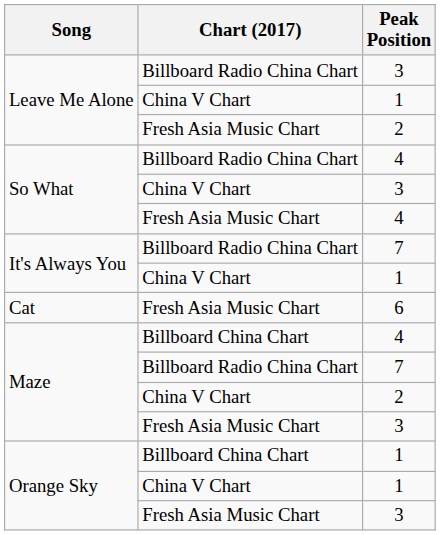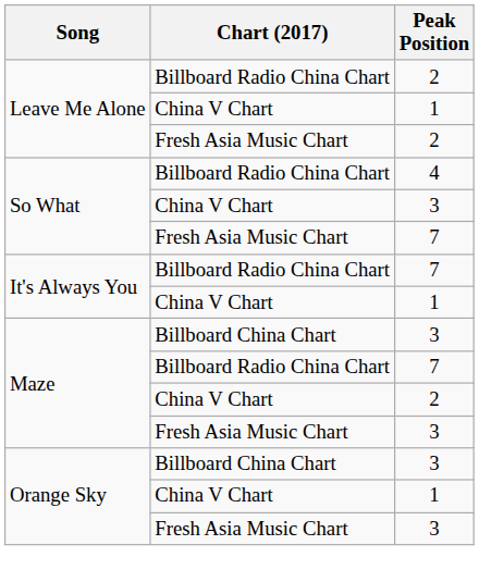Leave Me Alone / Billboard Radio China Chart | Peak Position: 3 -> 2
So What / Fresh Asia Music Chart | Peak Position: 4 -> 7
- row: Cat | Fresh Asia Music Chart | 6
Maze / Billboard China Chart | Peak Position: 4 -> 3
Orange Sky / Billboard China Chart | Peak Position: 1 -> 3
